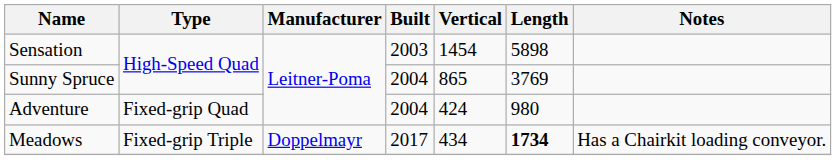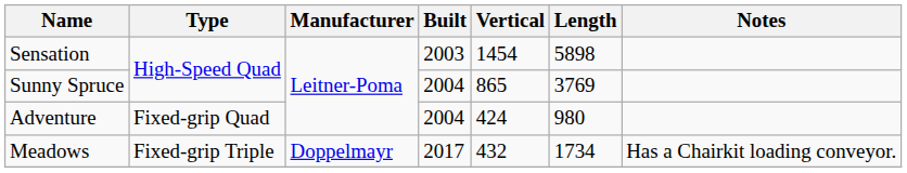Meadows | Vertical: 434 -> 432
Meadows | Length: bold -> normal
